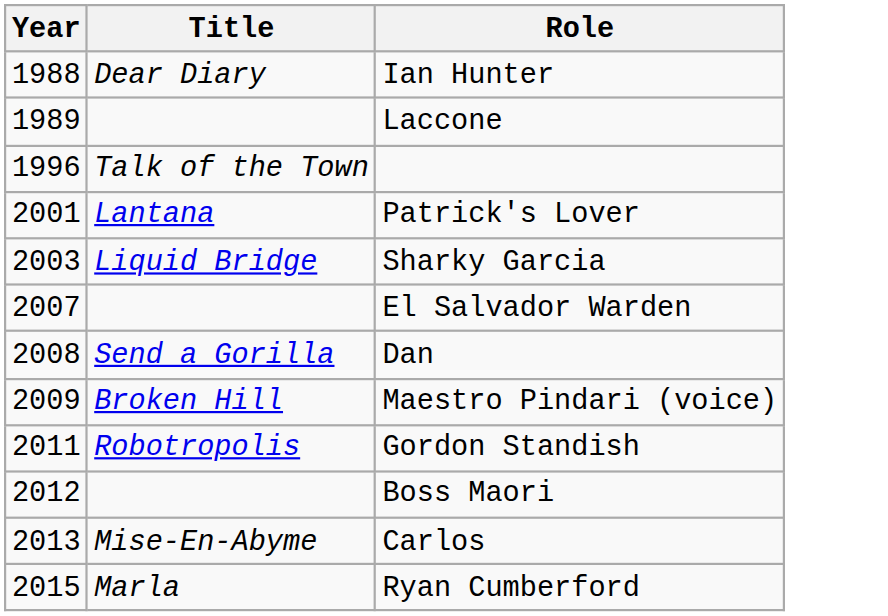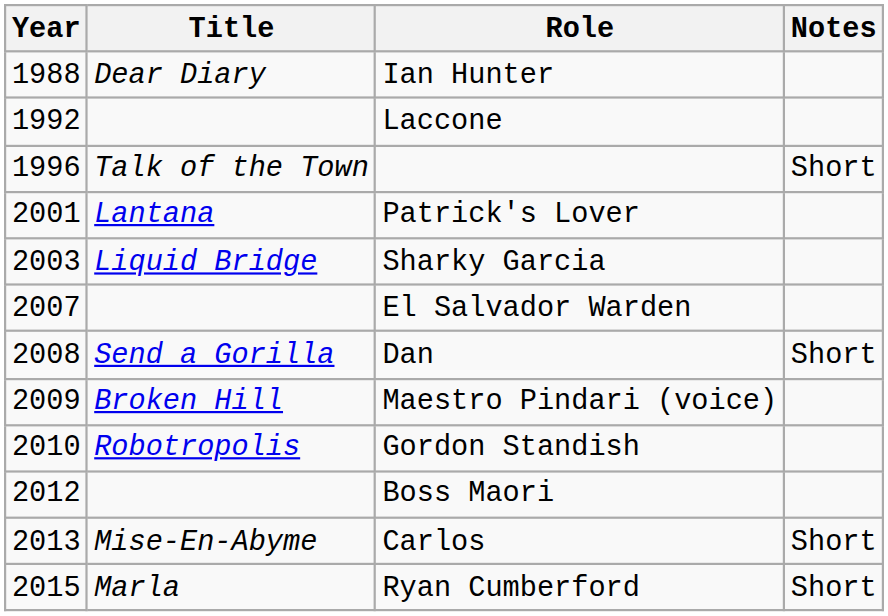+ column: Notes | Short | Short | Short | Short
Laccone | Year: 1989 -> 1992
Gordon Standish | Year: 2011 -> 2010
